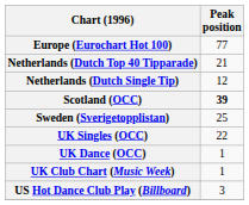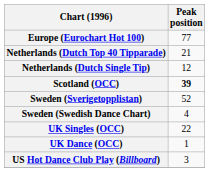Sweden (Sverigetopplistan) | Peak position: 25 -> 52
+ row: Sweden (Swedish Dance Chart) | 4
- row: UK Club Chart (Music Week) | 1
